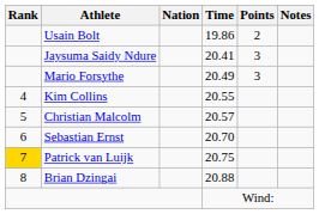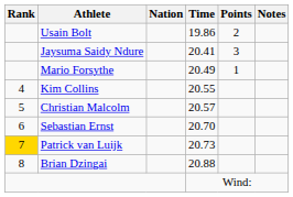Mario Forsythe | Points: 3 -> 1
Patrick van Luijk | Time: 20.75 -> 20.73
